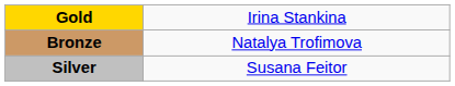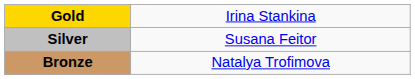rows swapped: Silver <-> Bronze
